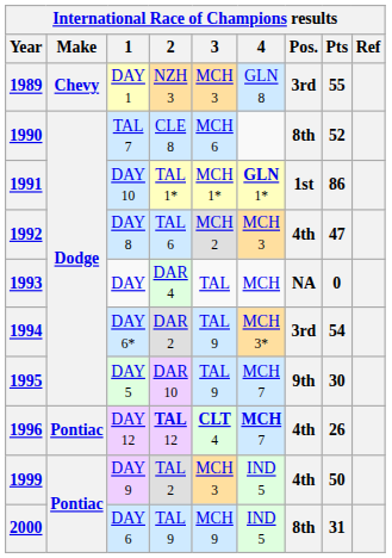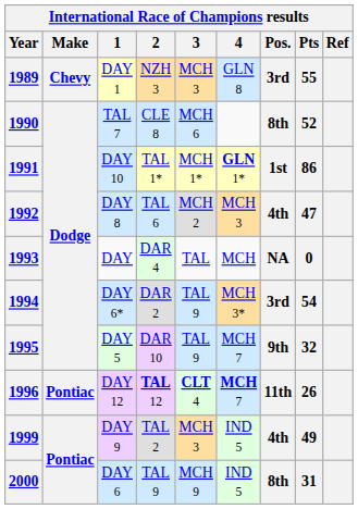1995 | Pts: 30 -> 32
1996 | Pos.: 4th -> 11th
1999 | Pts: 50 -> 49
